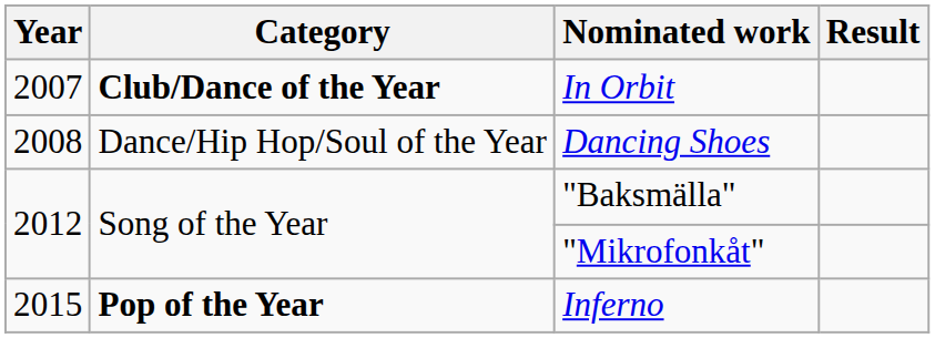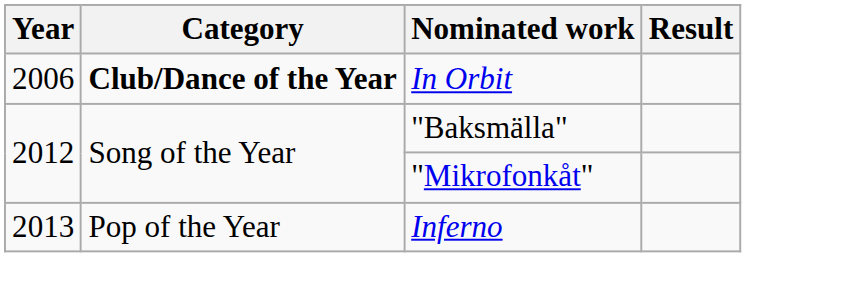In Orbit | Year: 2007 -> 2006
- row: 2008 | Dance/Hip Hop/Soul of the Year | Dancing Shoes
Inferno | Year: 2015 -> 2013
Inferno | Category: bold -> normal
